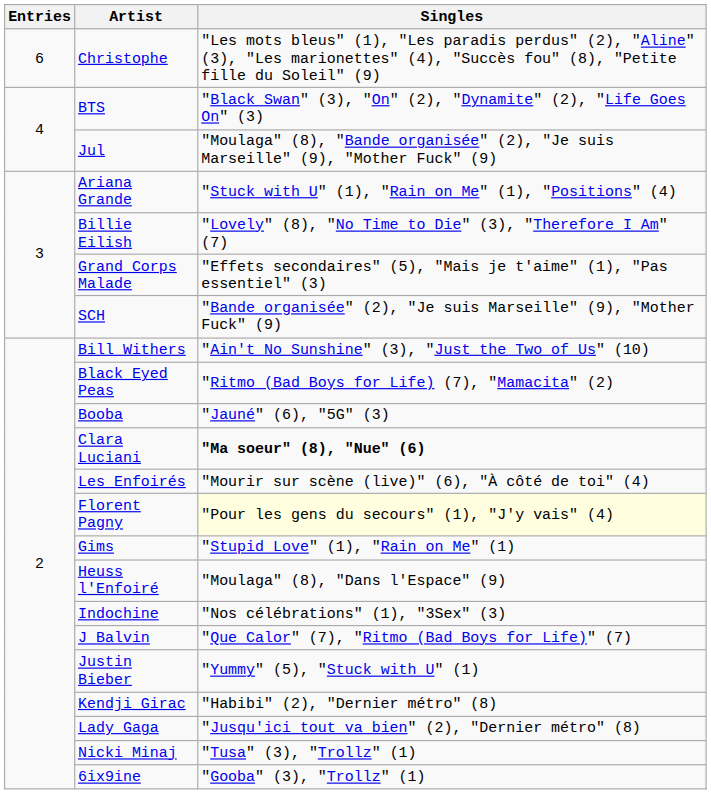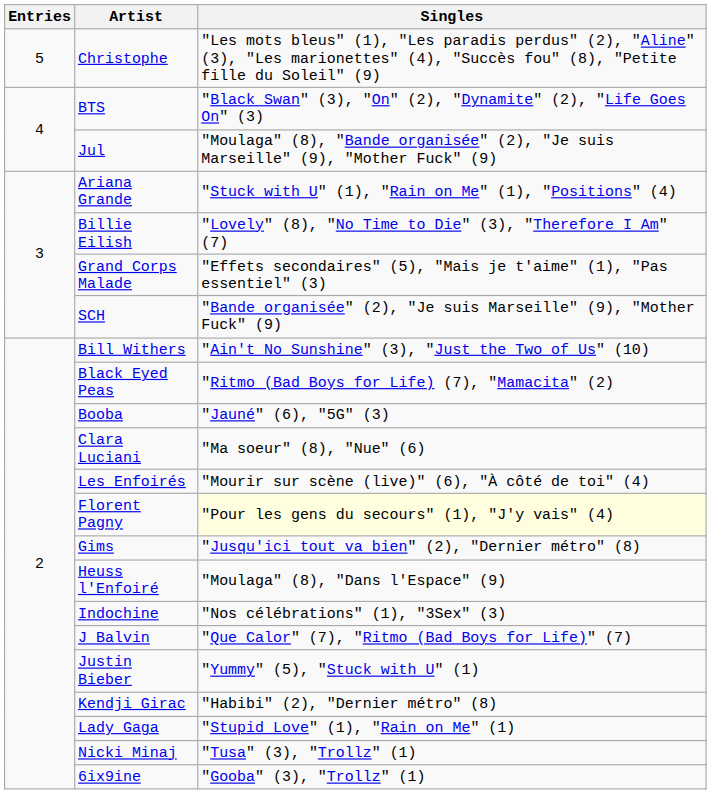Christophe | Entries: 6 -> 5
Clara Luciani | Singles: bold -> normal
Gims | Singles: "Stupid Love" (1), "Rain on Me" (1) -> "Jusqu'ici tout va bien" (2), "Dernier métro" (8)
Lady Gaga | Singles: "Jusqu'ici tout va bien" (2), "Dernier métro" (8) -> "Stupid Love" (1), "Rain on Me" (1)
